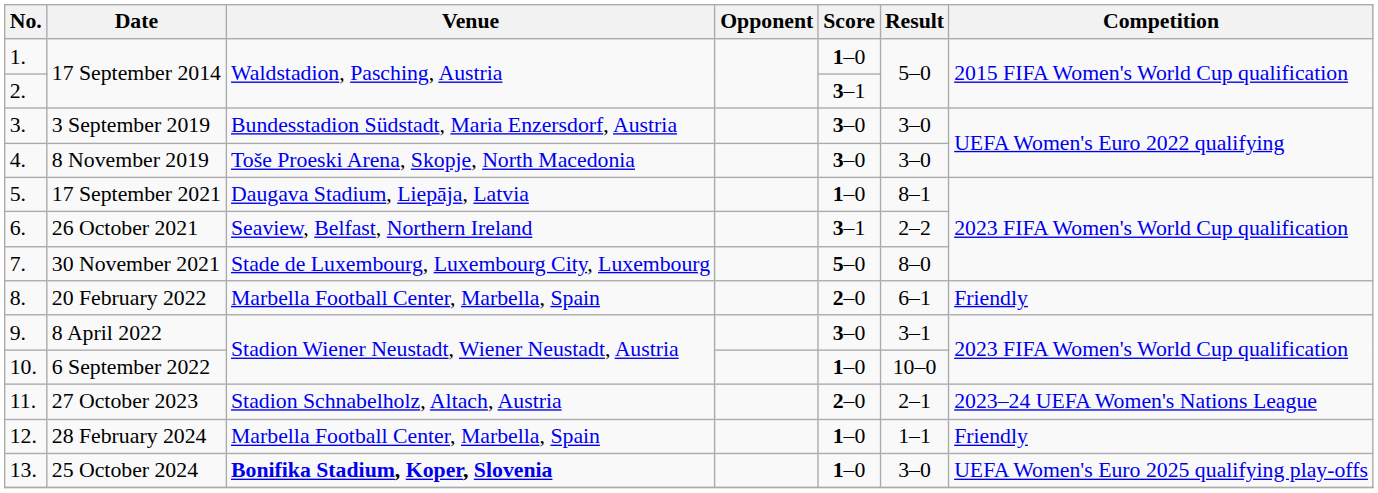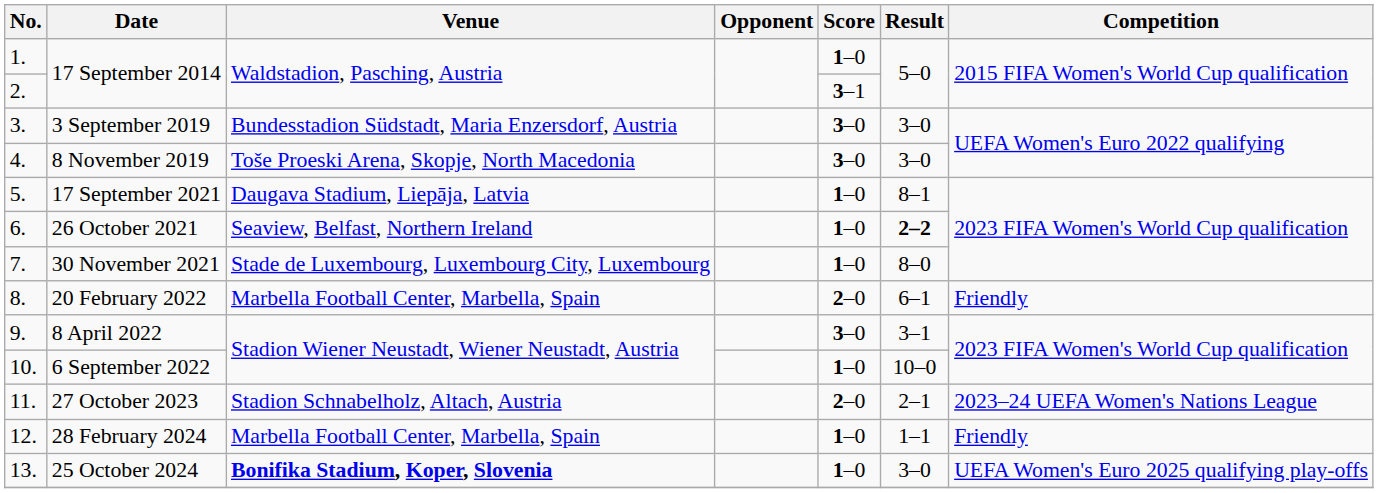26 October 2021 | Score: 3–1 -> 1–0
26 October 2021 | Result: normal -> bold
30 November 2021 | Score: 5–0 -> 1–0
